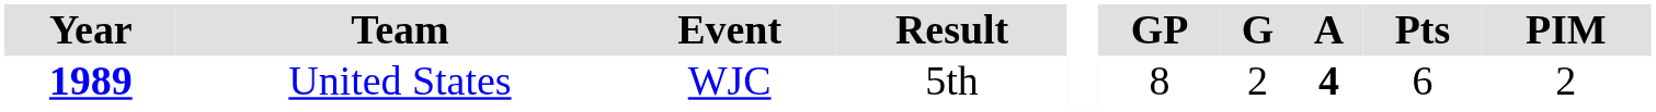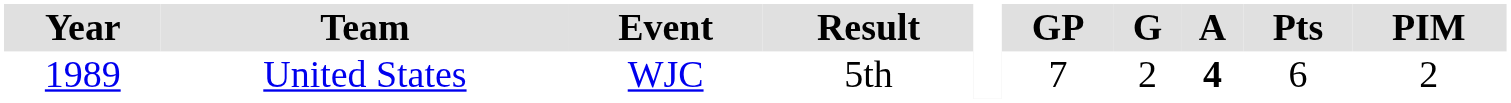United States | Year: bold -> normal
United States | GP: 8 -> 7
